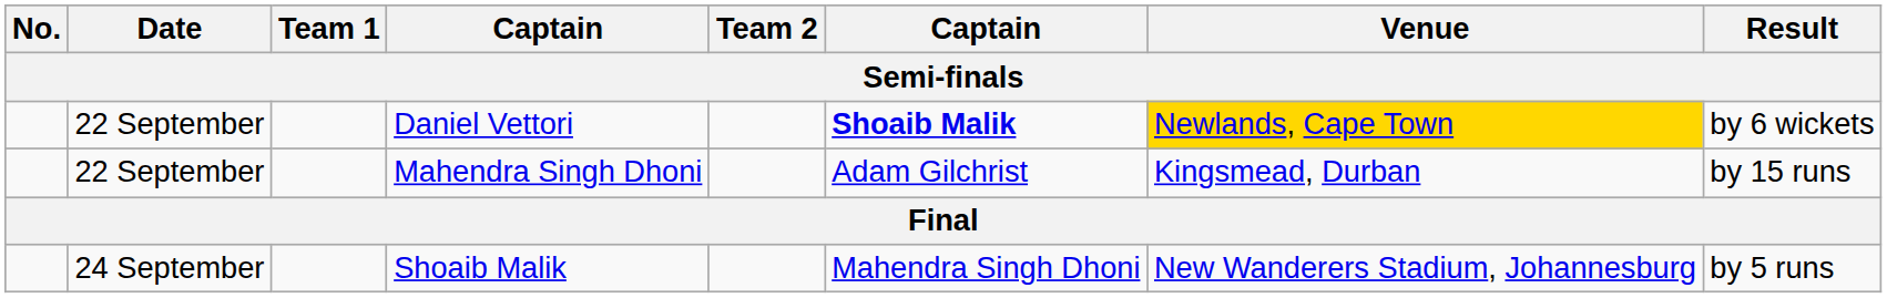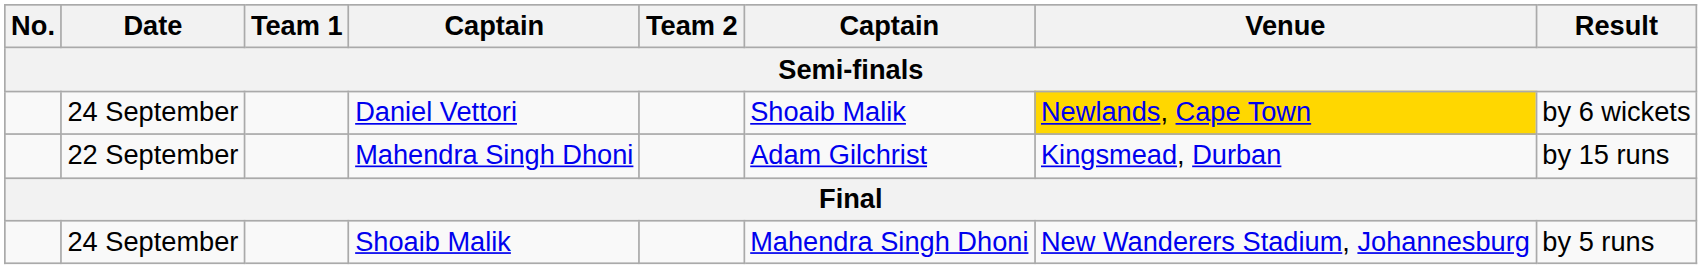Daniel Vettori | Date: 22 September -> 24 September
Daniel Vettori | column 6: bold -> normal
